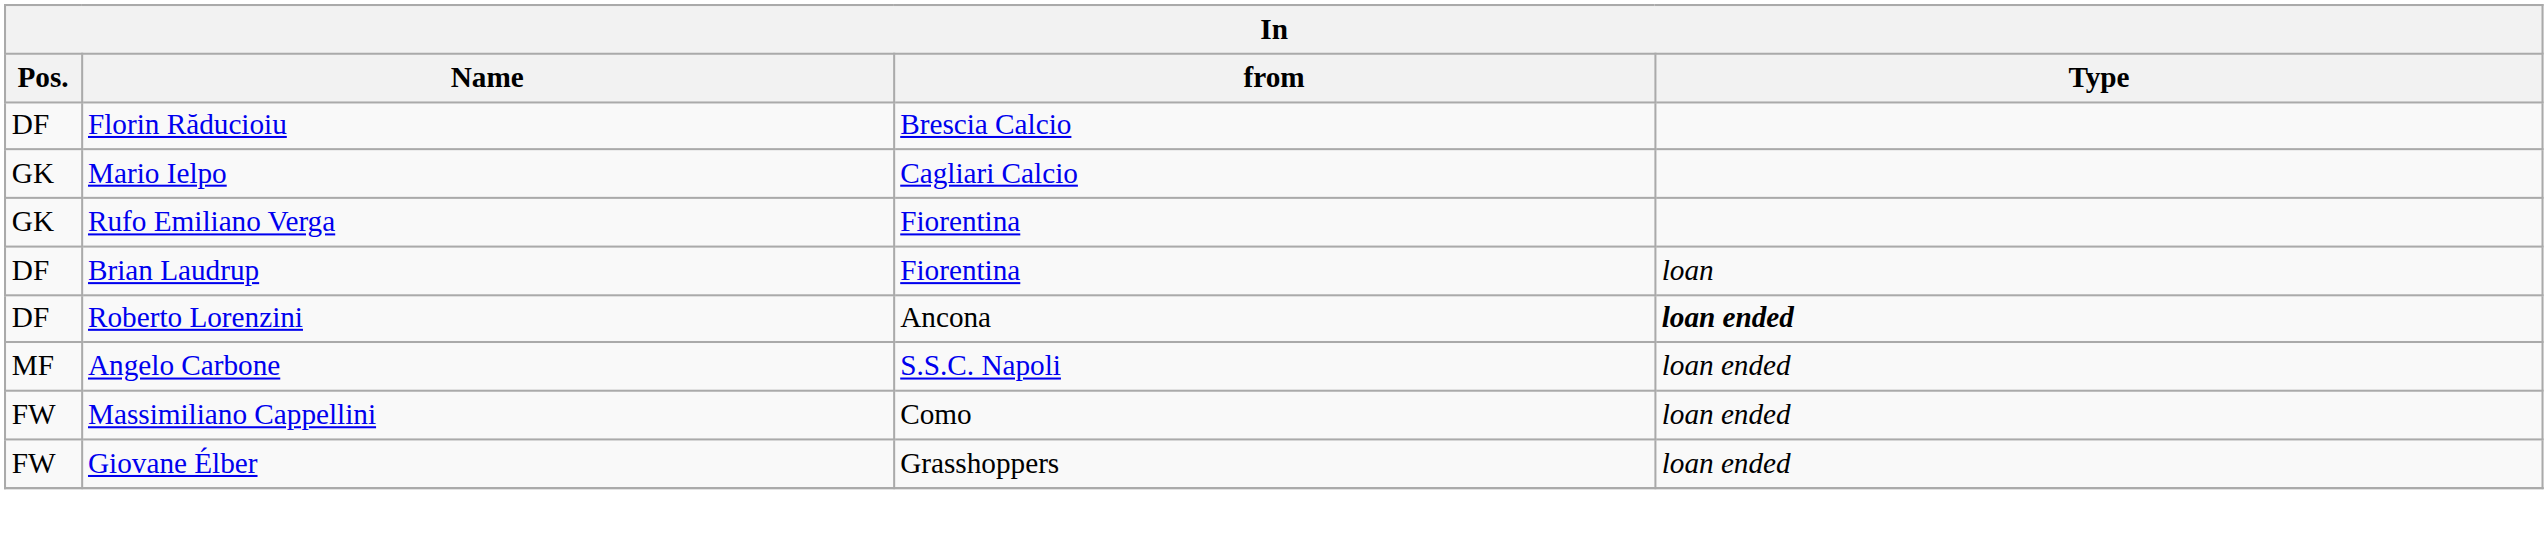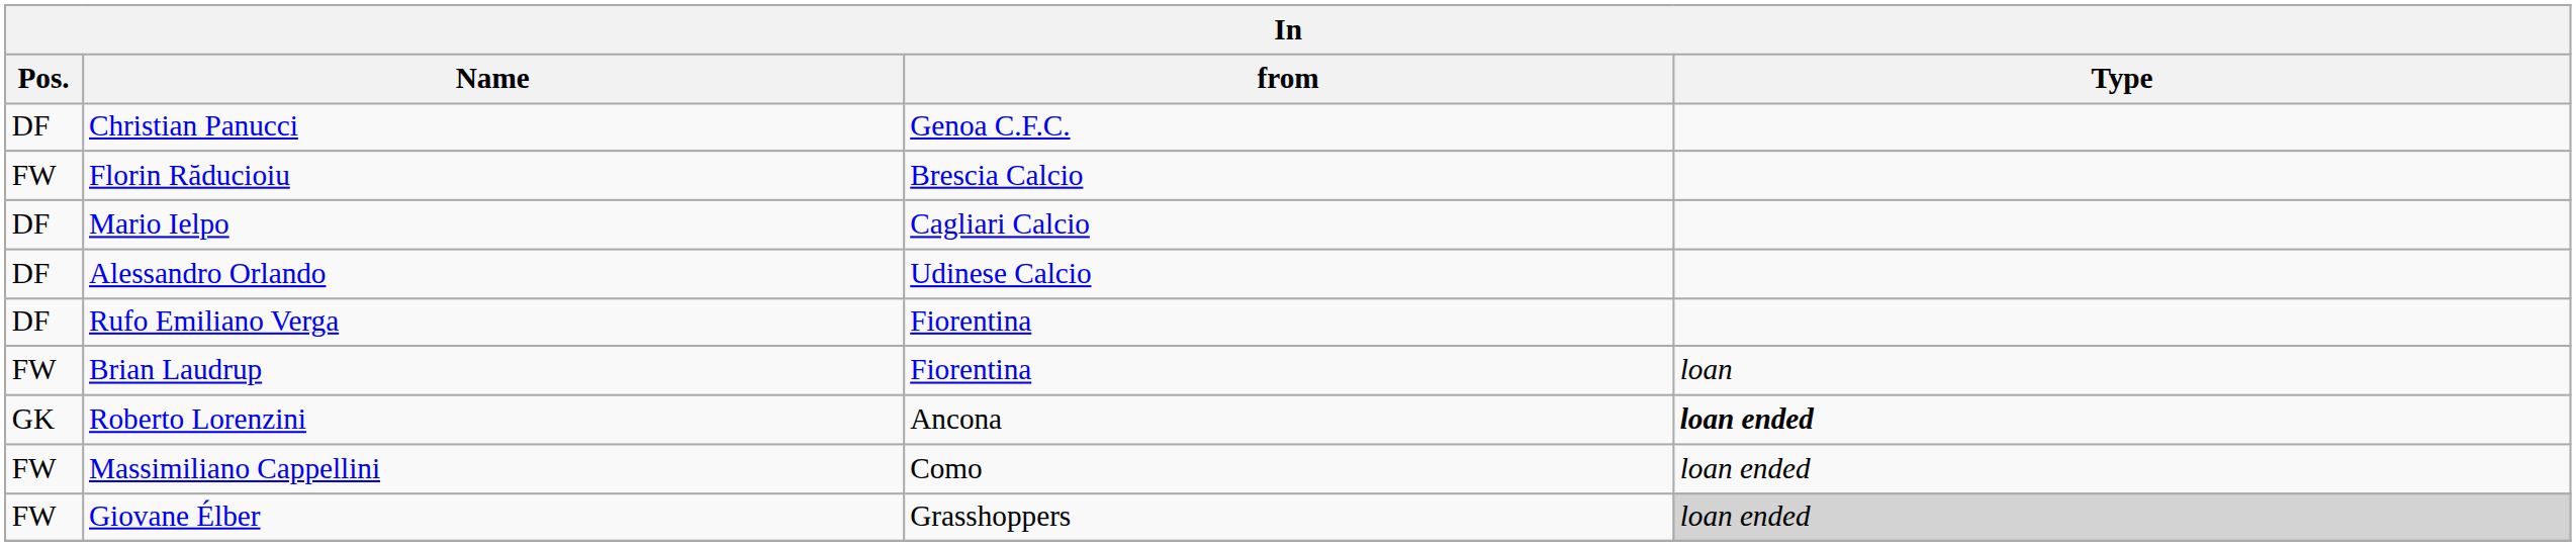+ row: DF | Christian Panucci | Genoa C.F.C.
Florin Răducioiu | Pos.: DF -> FW
Mario Ielpo | Pos.: GK -> DF
+ row: DF | Alessandro Orlando | Udinese Calcio
Rufo Emiliano Verga | Pos.: GK -> DF
Brian Laudrup | Pos.: DF -> FW
Roberto Lorenzini | Pos.: DF -> GK
- row: MF | Angelo Carbone | S.S.C. Napoli | loan ended
Giovane Élber | Type: no background -> lightgrey background
